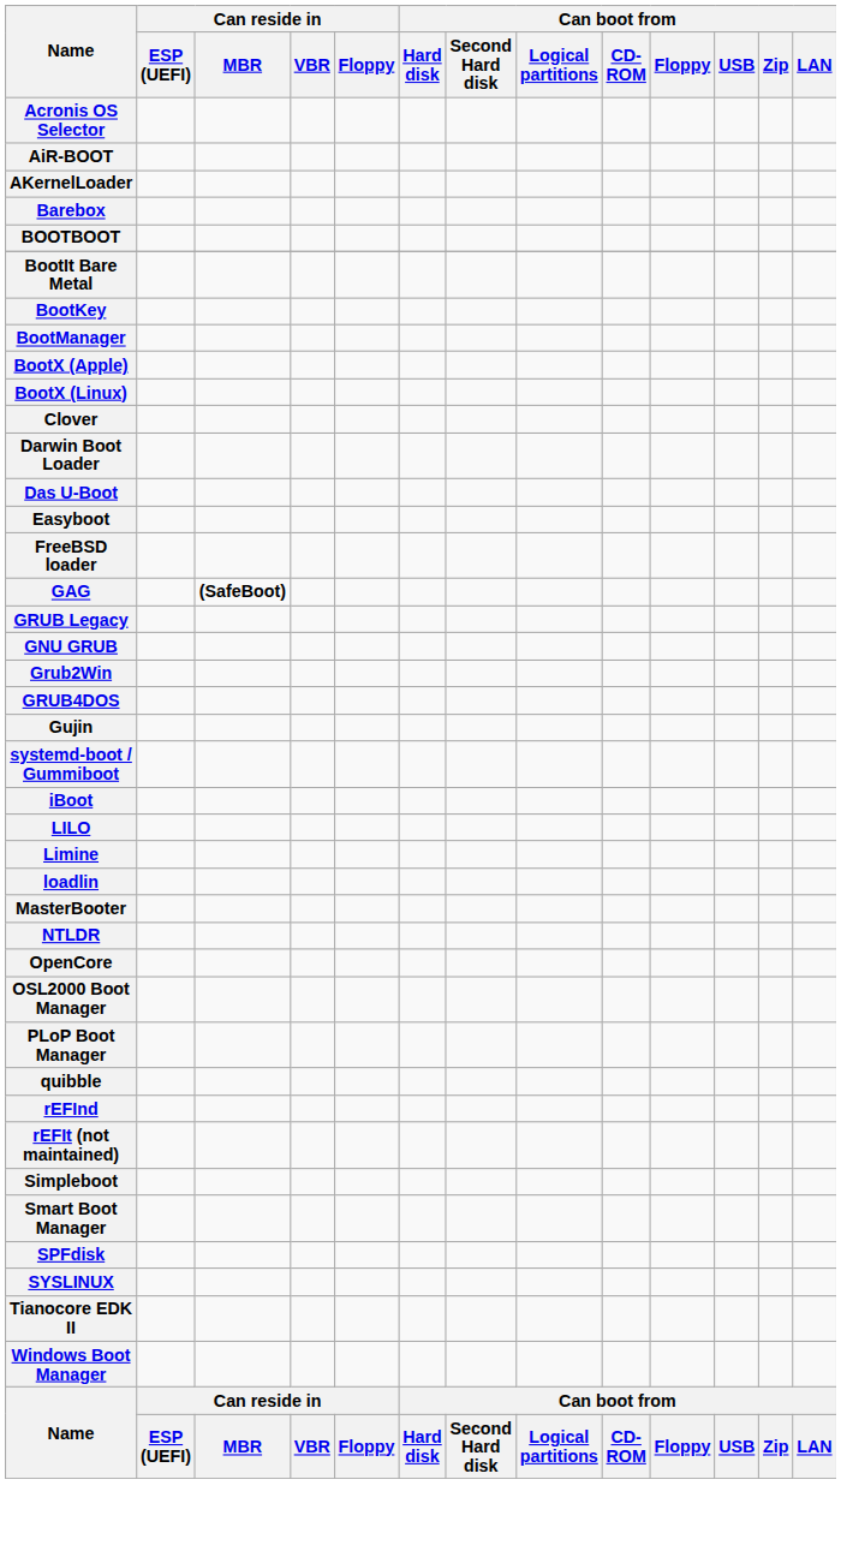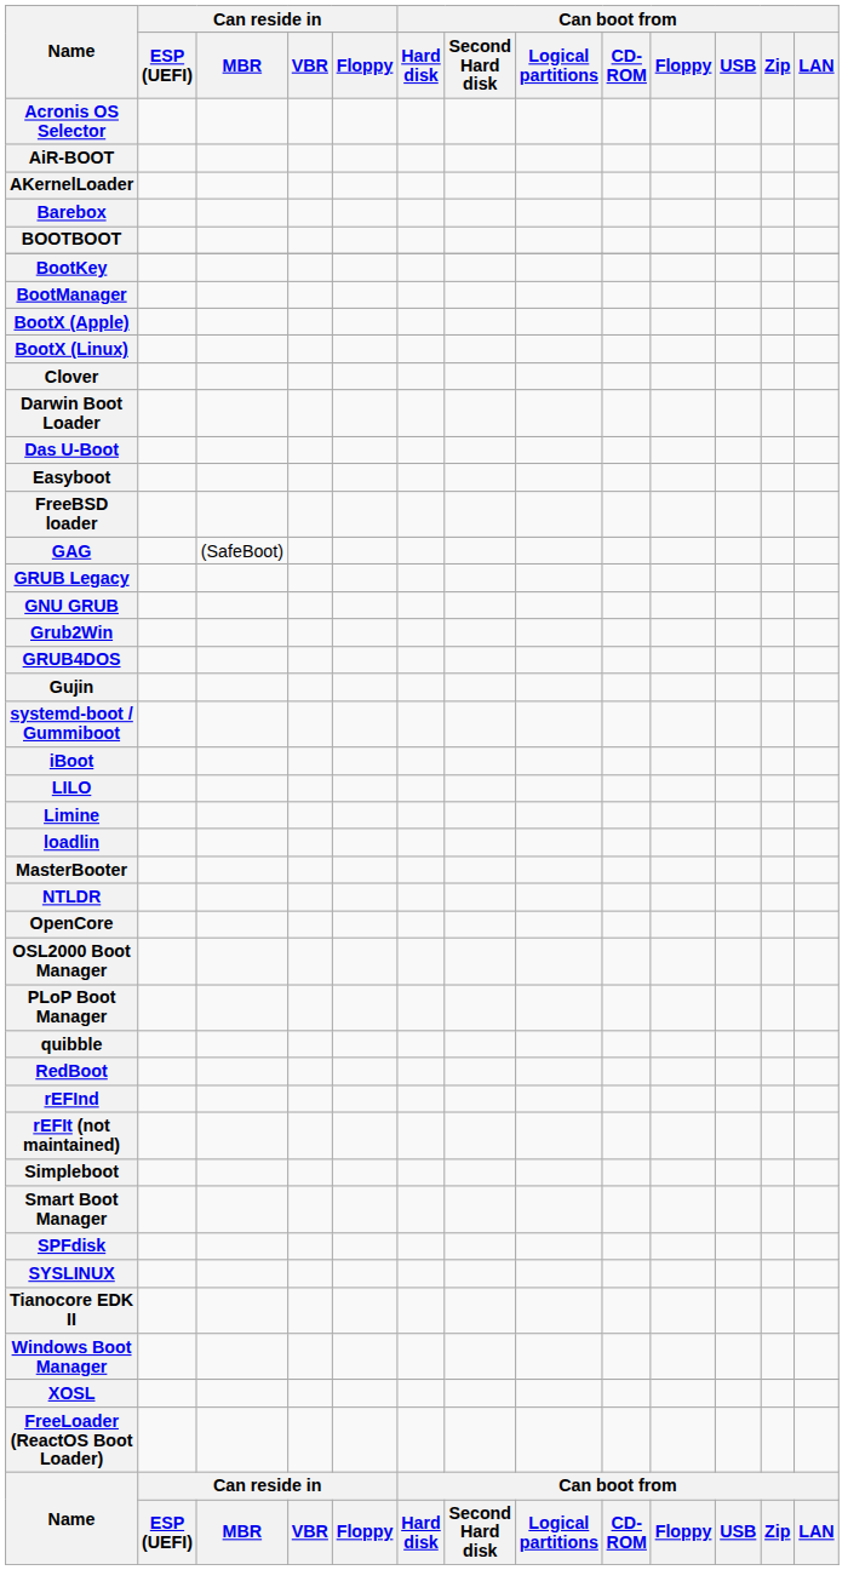- row: BootIt Bare Metal
GAG | Can reside in / MBR: bold -> normal
+ row: RedBoot
+ row: XOSL
+ row: FreeLoader (ReactOS Boot Loader)
